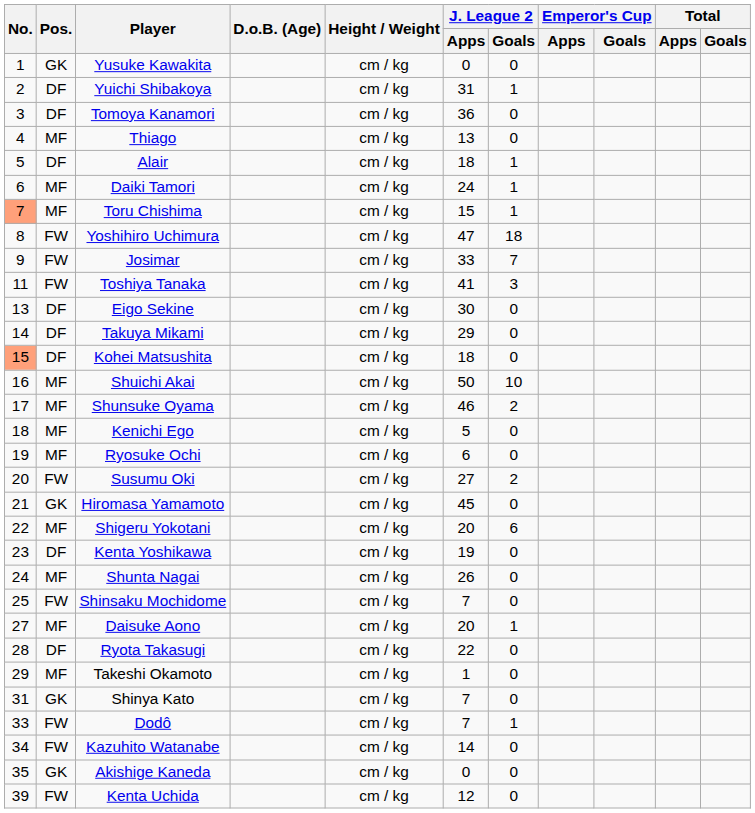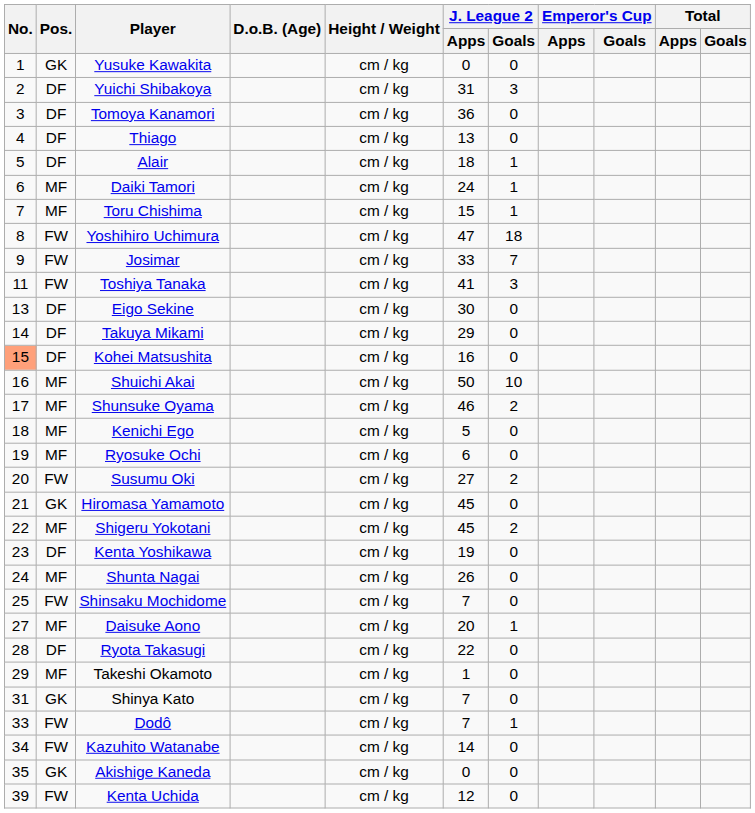Yuichi Shibakoya | J. League 2 / Goals: 1 -> 3
Thiago | Pos.: MF -> DF
Toru Chishima | No.: lightsalmon background -> no background
Kohei Matsushita | J. League 2 / Apps: 18 -> 16
Shigeru Yokotani | J. League 2 / Apps: 20 -> 45
Shigeru Yokotani | J. League 2 / Goals: 6 -> 2
